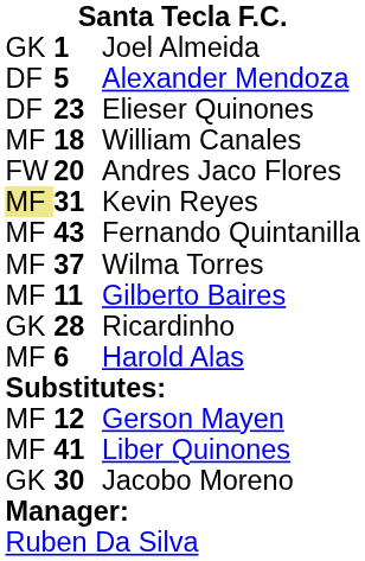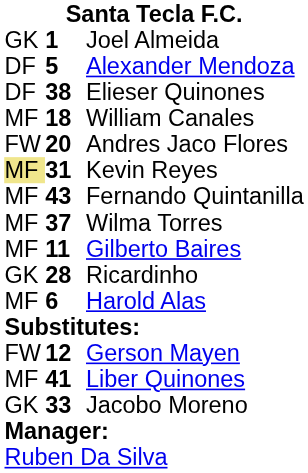Elieser Quinones | column 2: 23 -> 38
Gerson Mayen | column 1: MF -> FW
Jacobo Moreno | column 2: 30 -> 33
